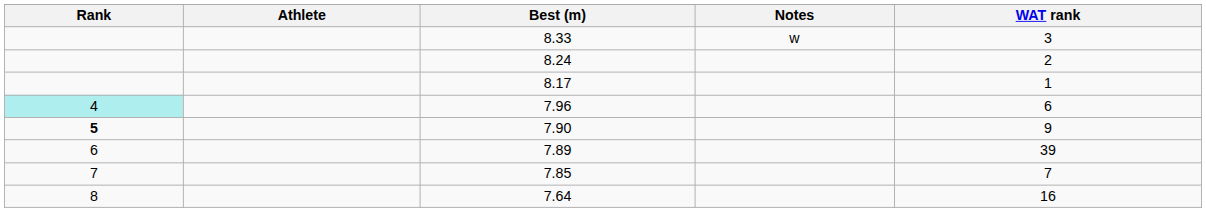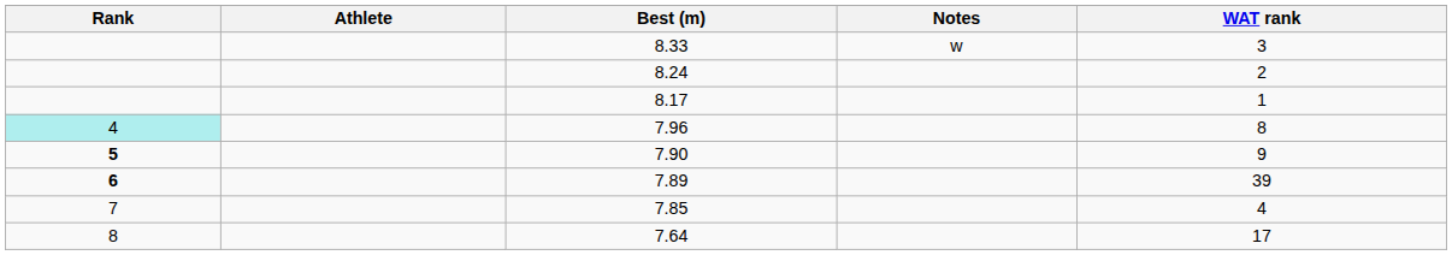7.96 | WAT rank: 6 -> 8
7.89 | Rank: normal -> bold
7.85 | WAT rank: 7 -> 4
7.64 | WAT rank: 16 -> 17
